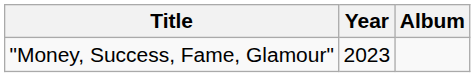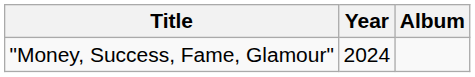"Money, Success, Fame, Glamour" | Year: 2023 -> 2024
